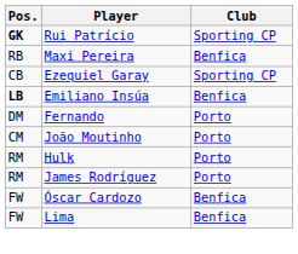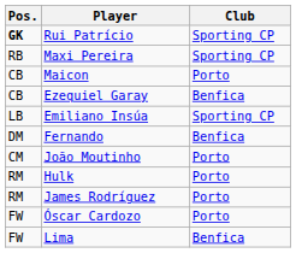Maxi Pereira | Club: Benfica -> Sporting CP
+ row: CB | Maicon | Porto
Ezequiel Garay | Club: Sporting CP -> Benfica
Emiliano Insúa | Pos.: bold -> normal
Emiliano Insúa | Club: Benfica -> Sporting CP
Fernando | Club: Porto -> Benfica
Óscar Cardozo | Club: Benfica -> Porto
